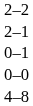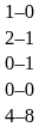+ row: 1–0
- row: 2–2
